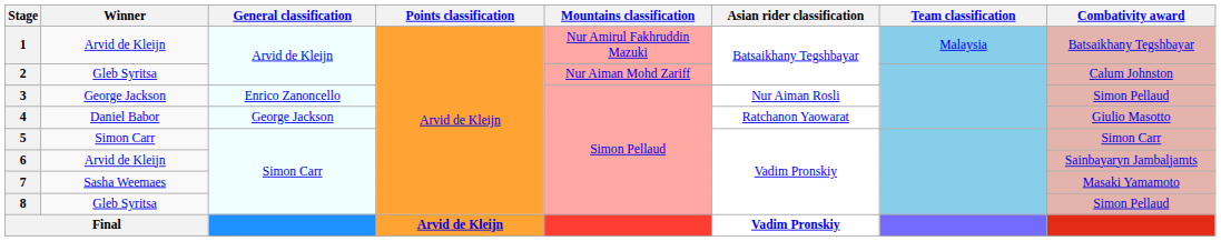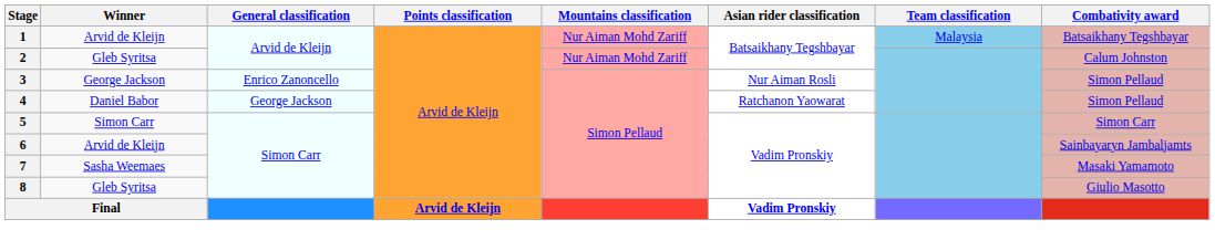1 | Mountains classification: Nur Amirul Fakhruddin Mazuki -> Nur Aiman Mohd Zariff
4 | Combativity award: Giulio Masotto -> Simon Pellaud
8 | Combativity award: Simon Pellaud -> Giulio Masotto
